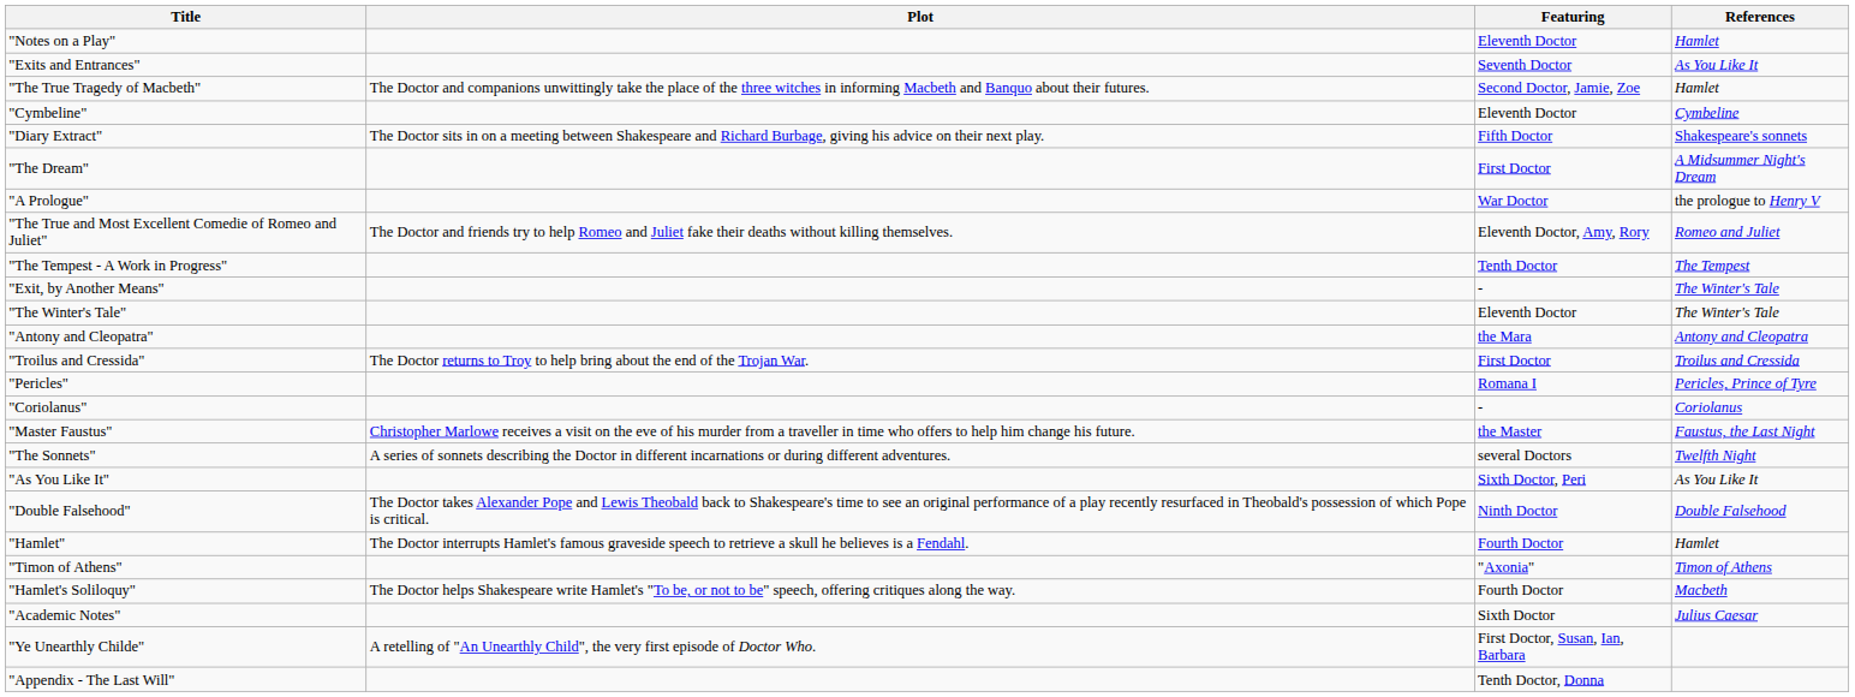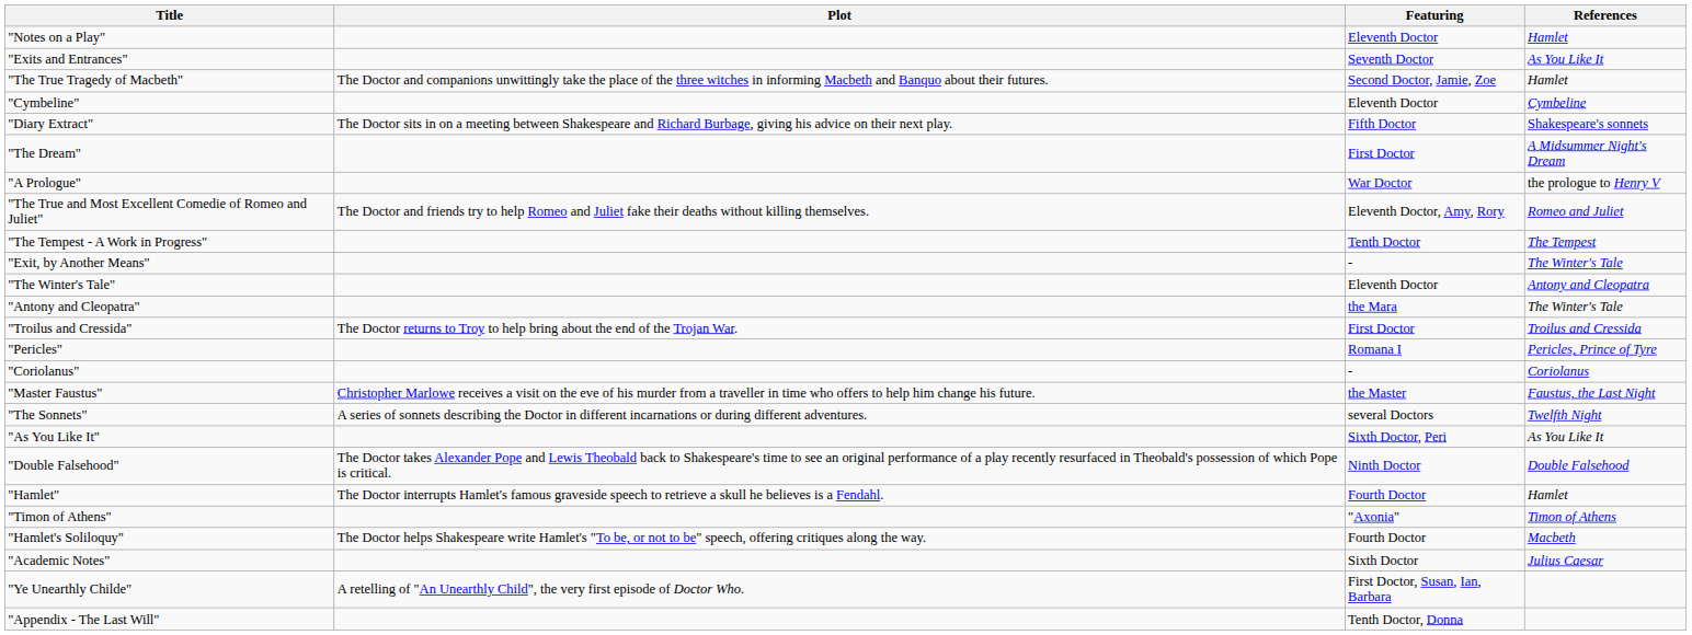"The Winter's Tale" | References: The Winter's Tale -> Antony and Cleopatra
"Antony and Cleopatra" | References: Antony and Cleopatra -> The Winter's Tale
